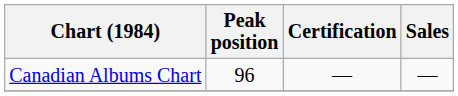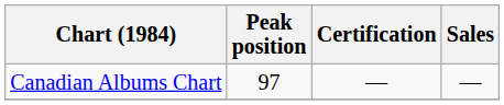Canadian Albums Chart | Peak position: 96 -> 97
